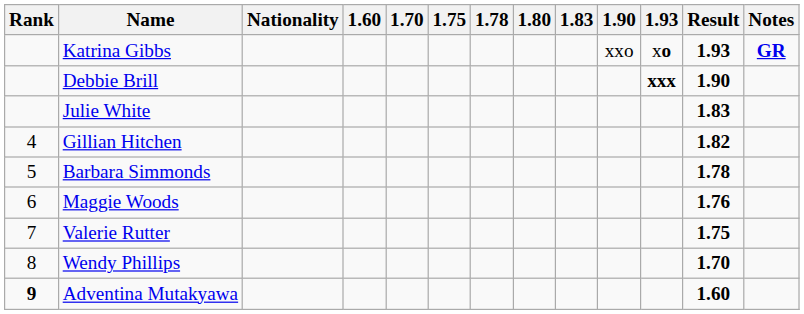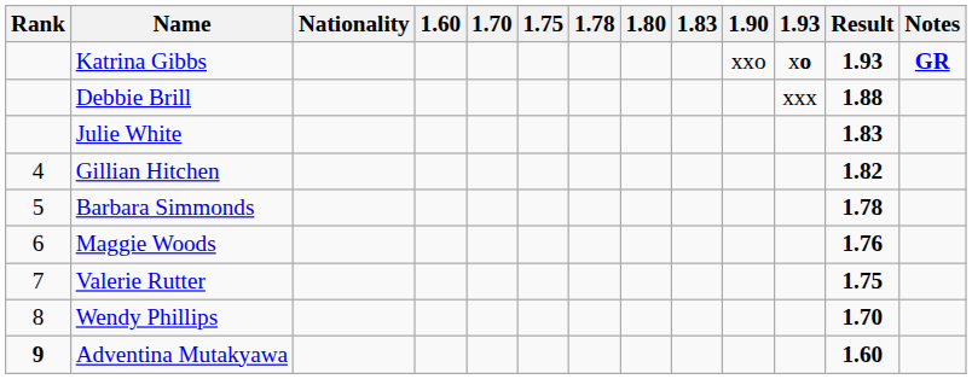Debbie Brill | 1.93: bold -> normal
Debbie Brill | Result: 1.90 -> 1.88
